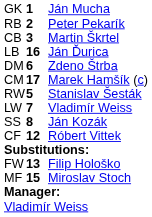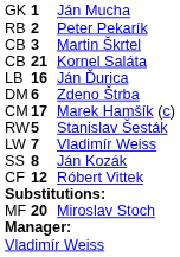+ row: CB | 21 | Kornel Saláta
- row: FW | 13 | Filip Hološko
MF | column 2: 15 -> 20
